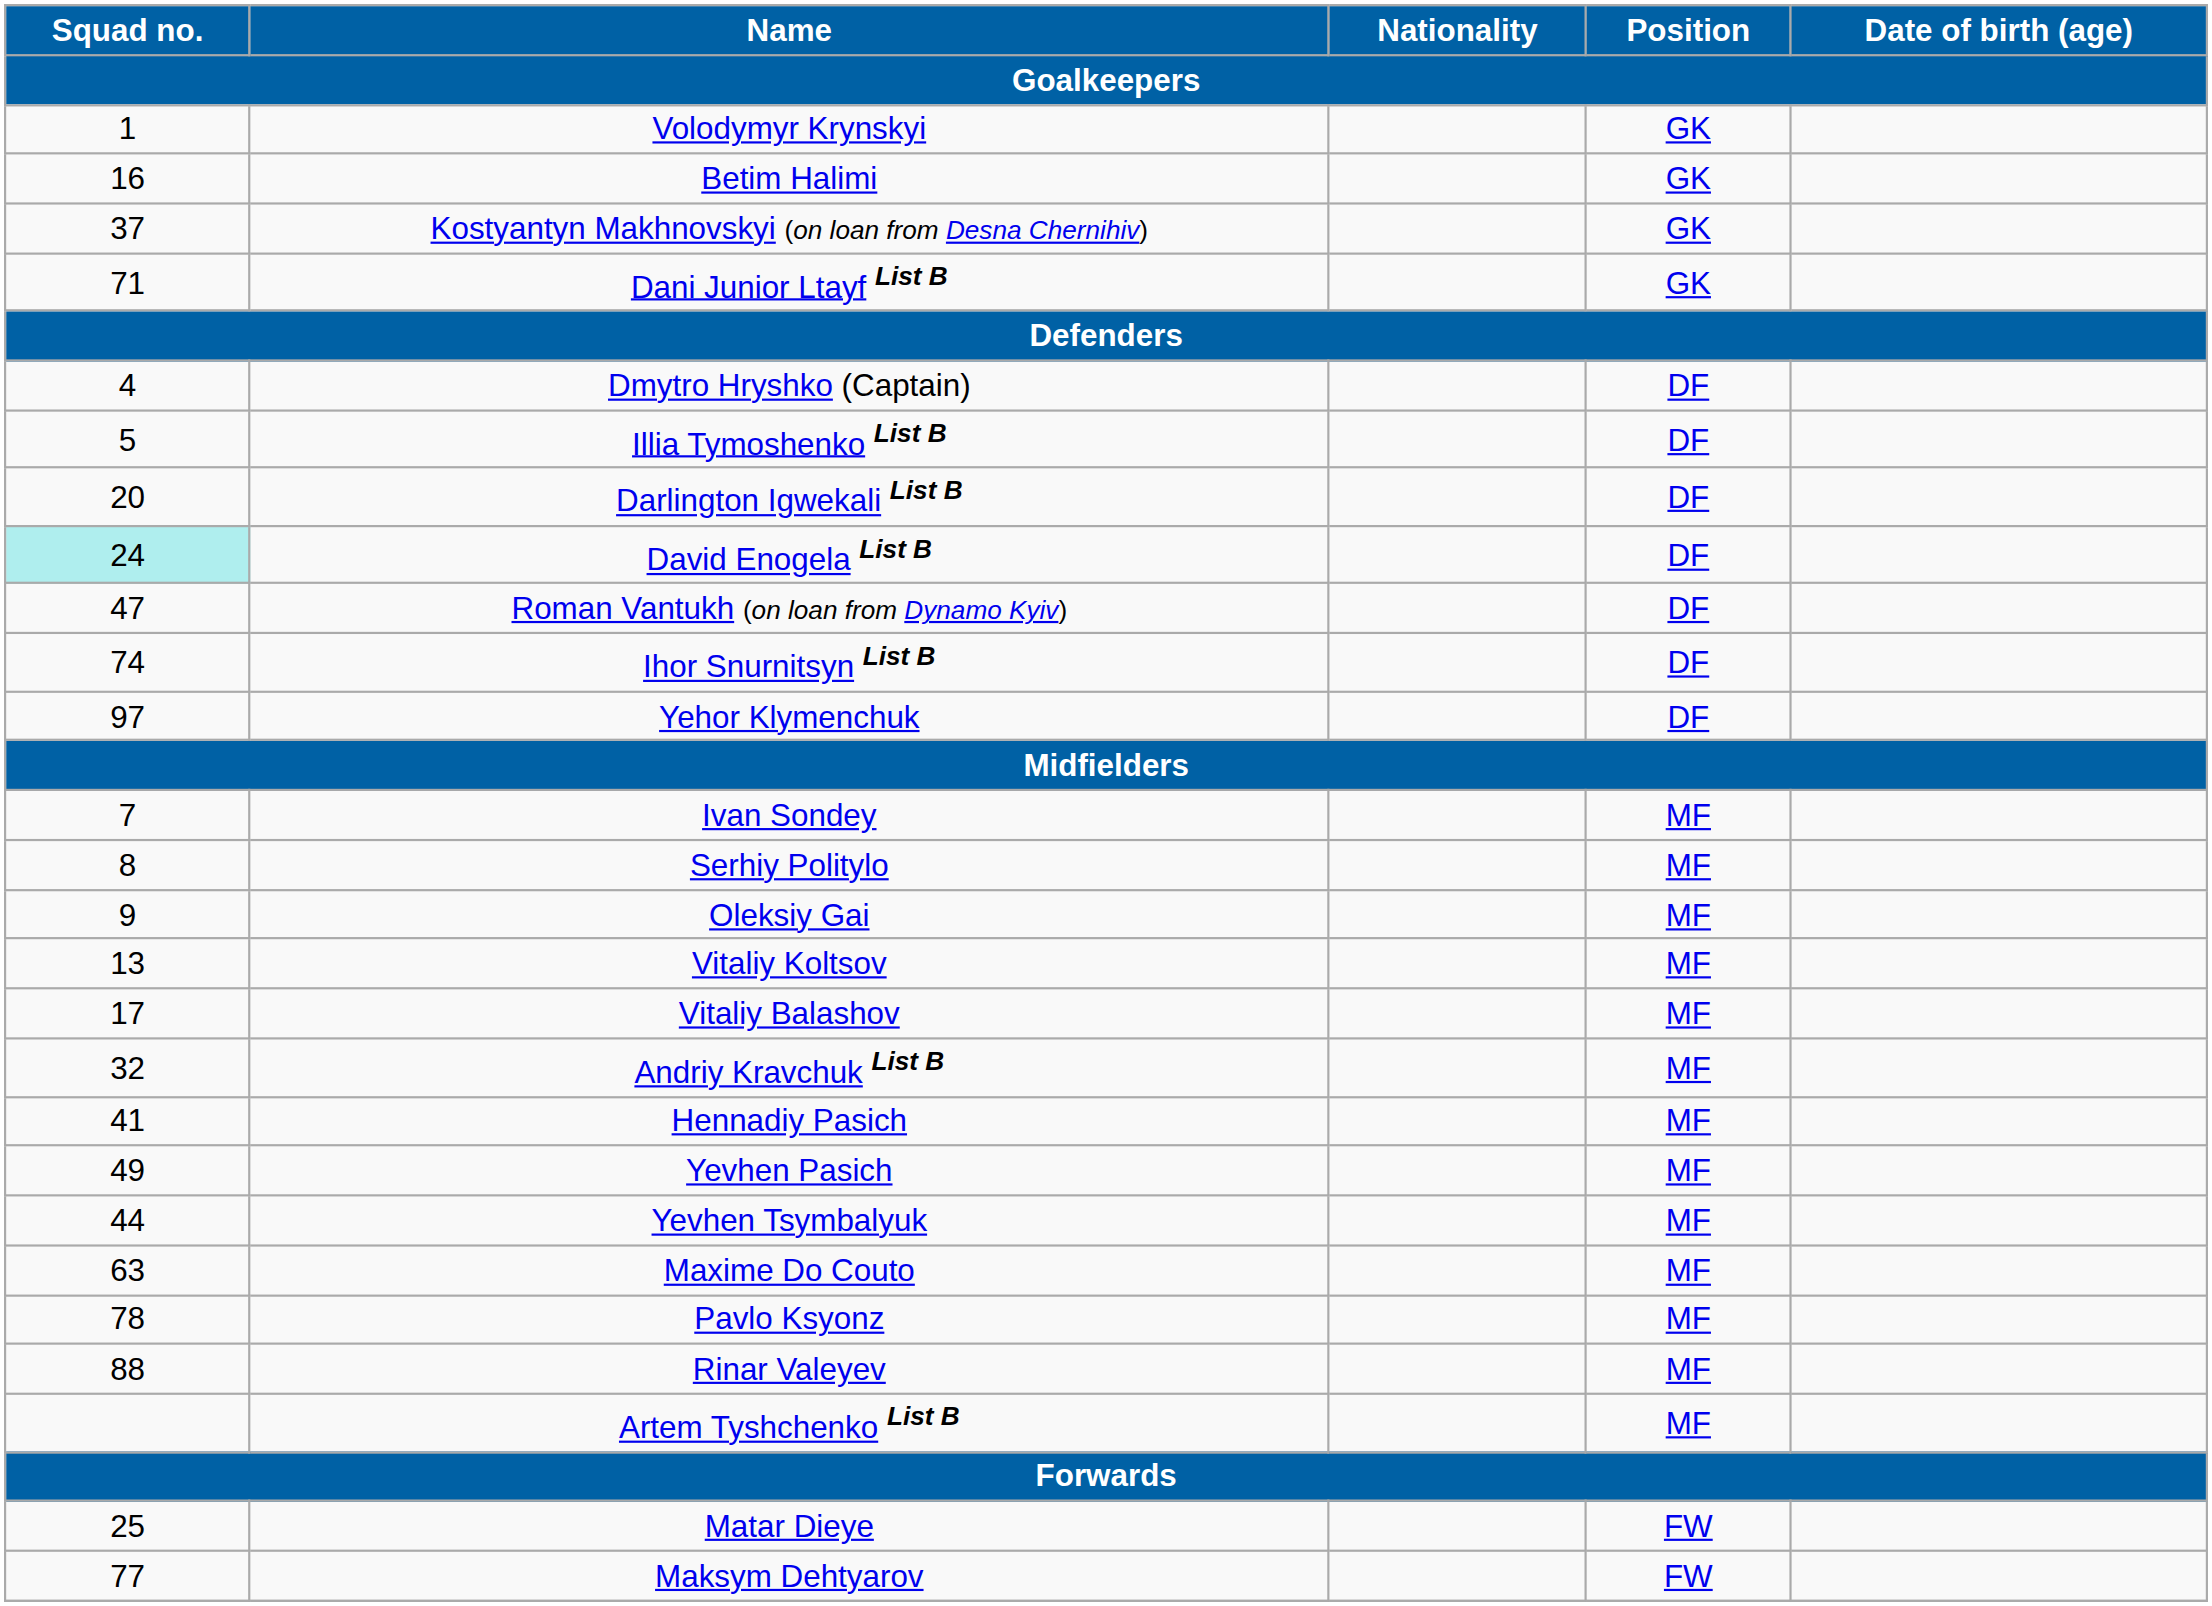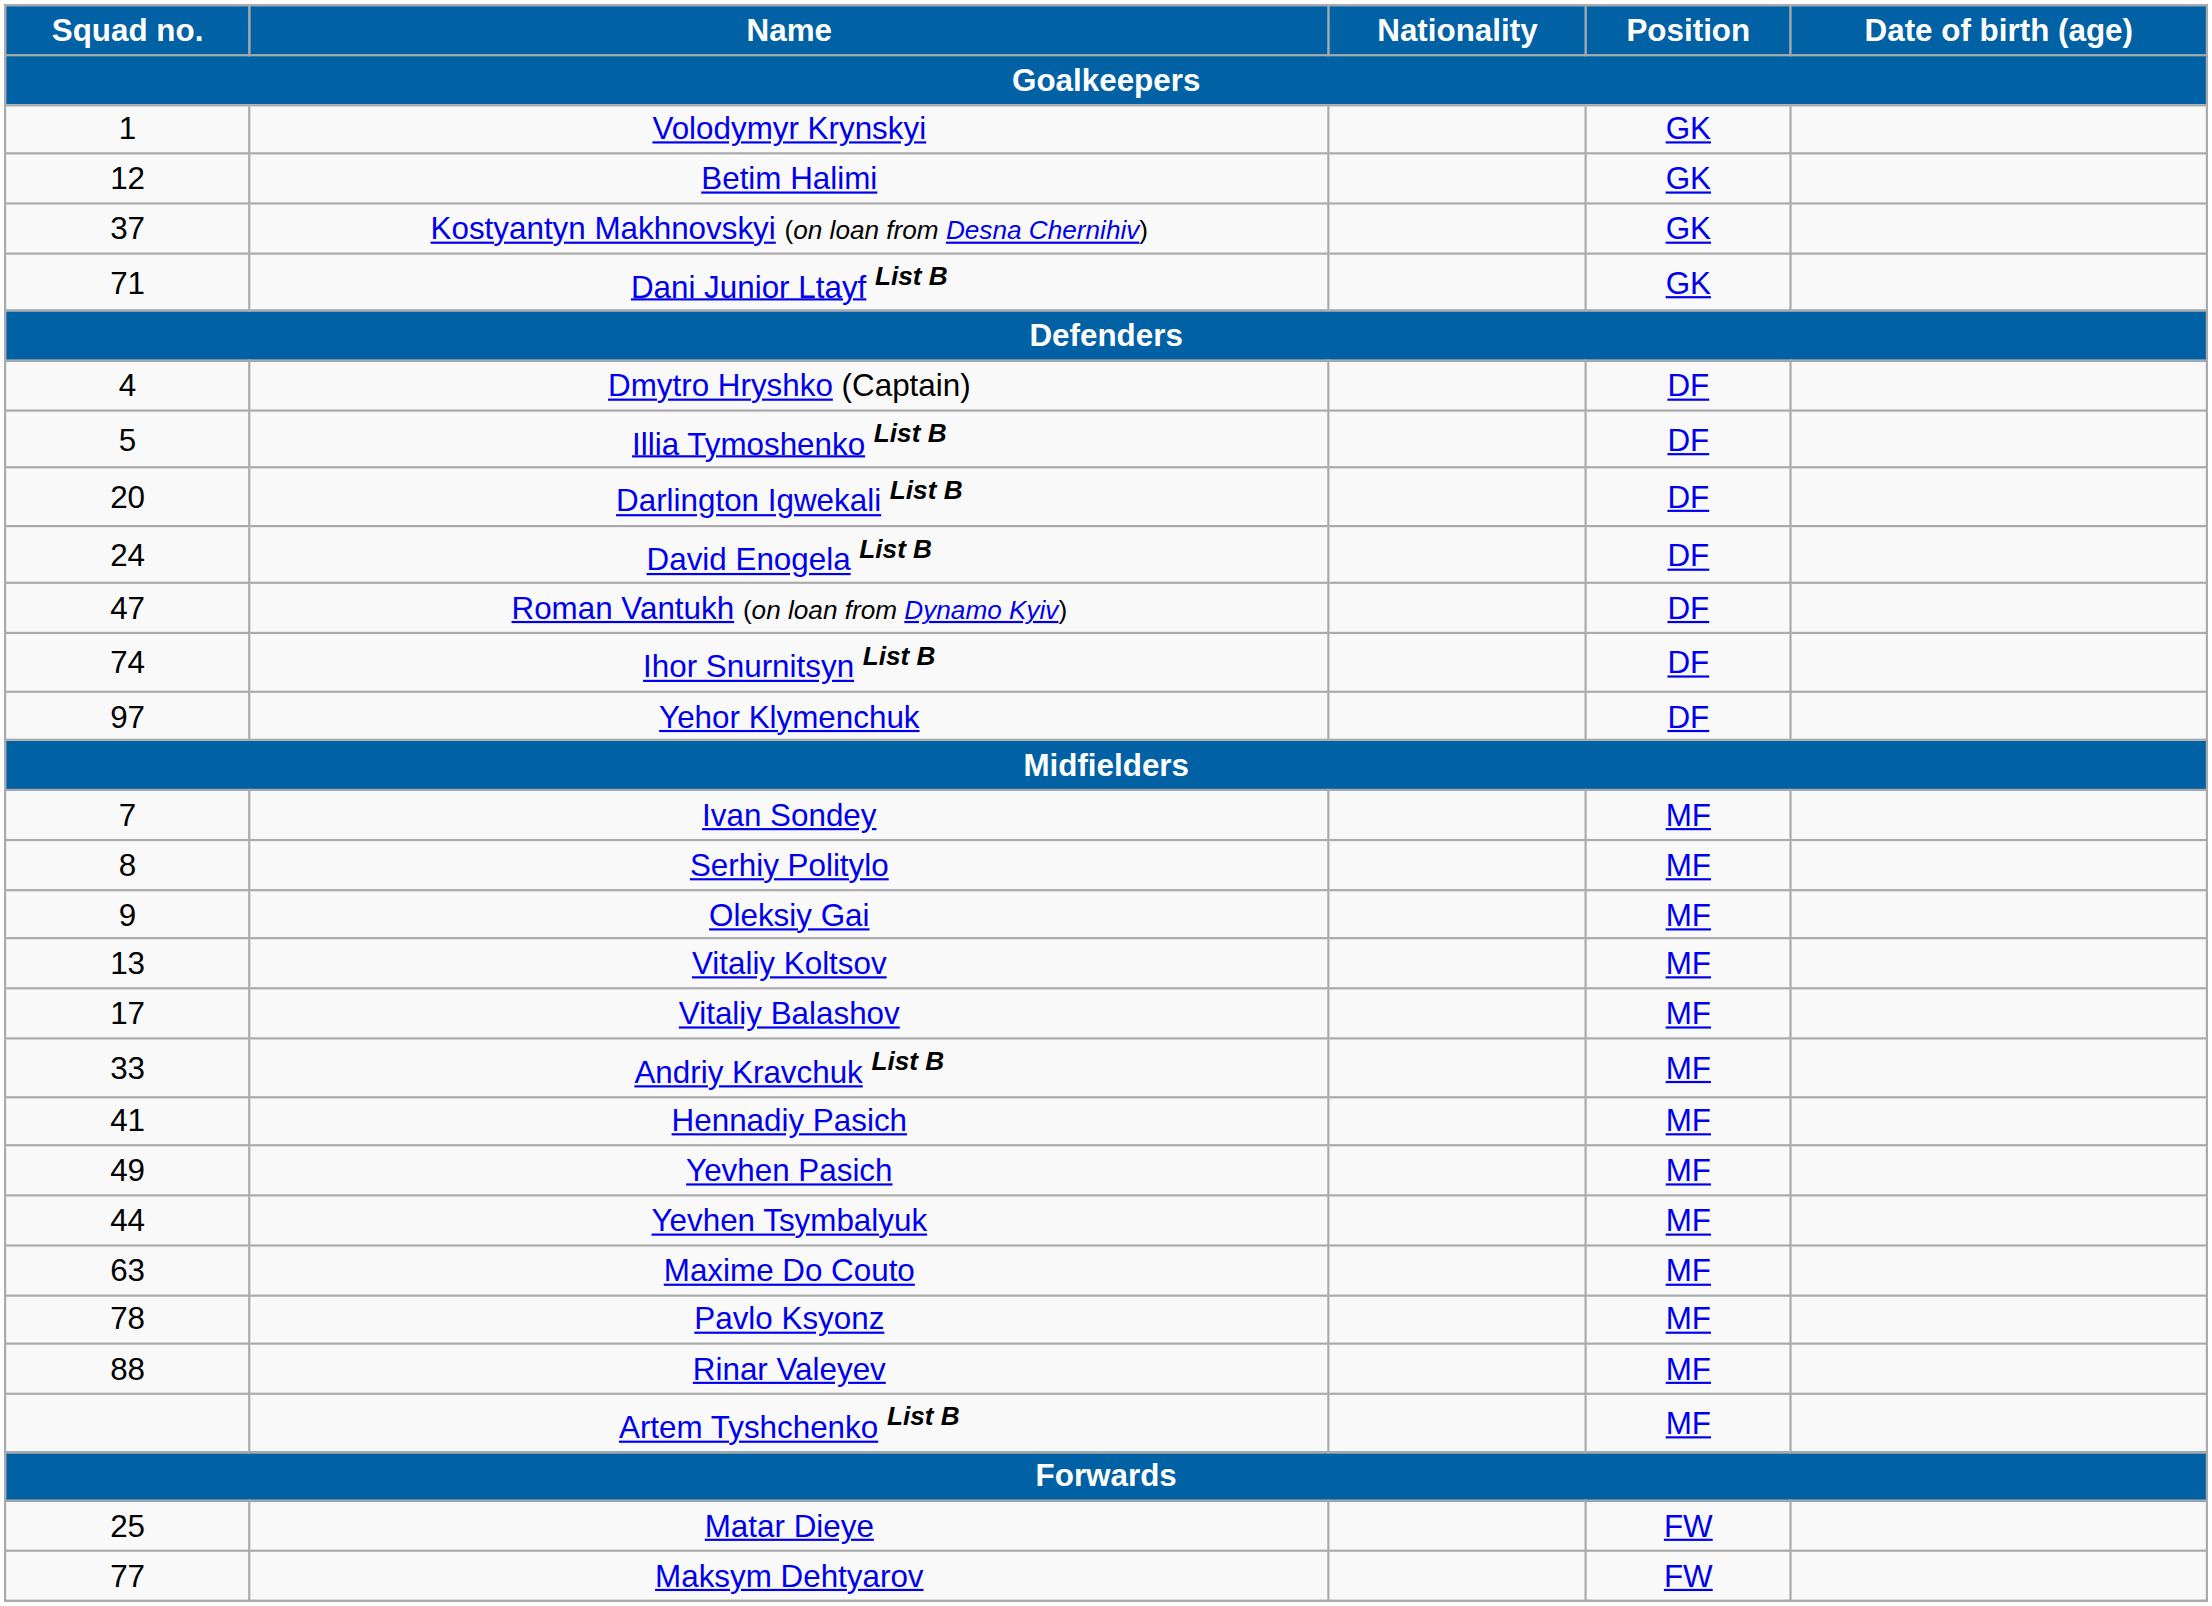Betim Halimi | Squad no. / Goalkeepers: 16 -> 12
David Enogela List B | Squad no. / Goalkeepers: paleturquoise background -> no background
Andriy Kravchuk List B | Squad no. / Goalkeepers: 32 -> 33
